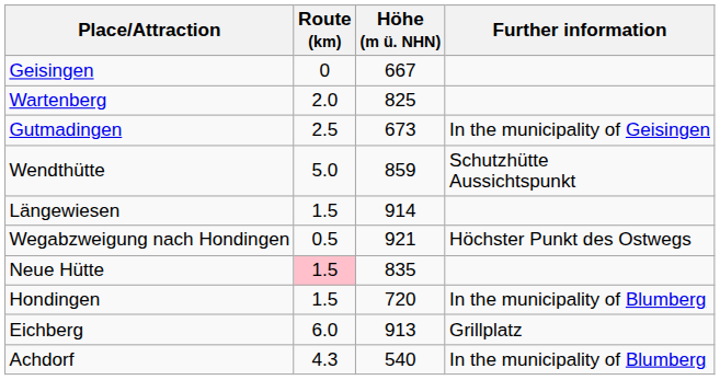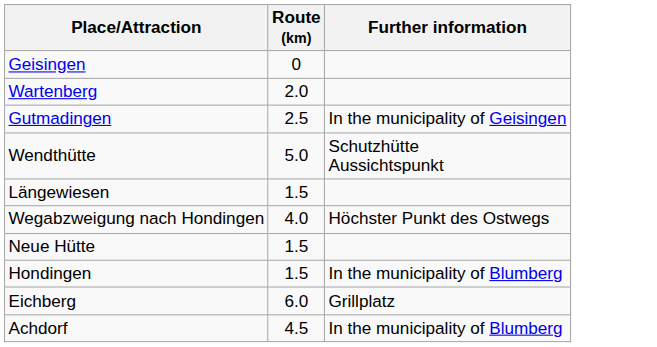- column: Höhe (m ü. NHN) | 667 | 825 | 673 | 859 | 914 | 921 | 835 | 720 | 913 | 540
Wegabzweigung nach Hondingen | Route (km): 0.5 -> 4.0
Neue Hütte | Route (km): pink background -> no background
Achdorf | Route (km): 4.3 -> 4.5
